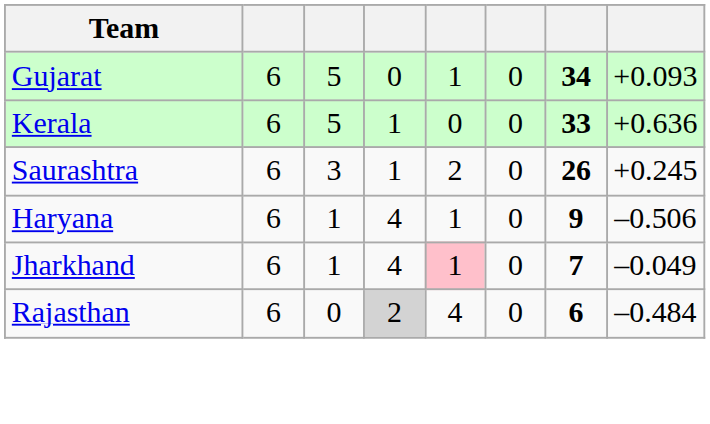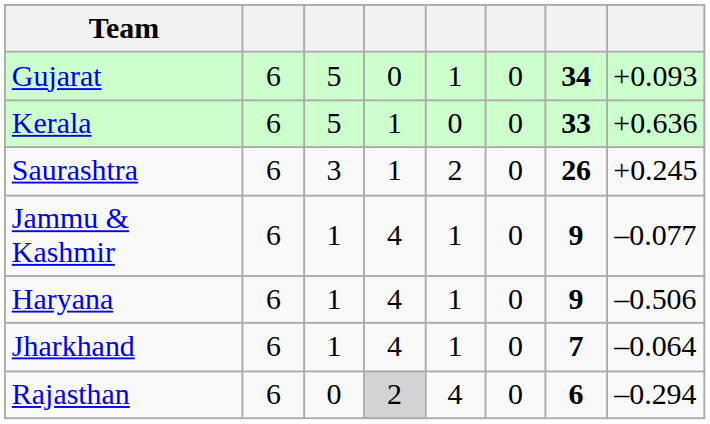+ row: Jammu & Kashmir | 6 | 1 | 4 | 1 | 0 | 9 | –0.077
Jharkhand | column 5: pink background -> no background
Jharkhand | column 8: –0.049 -> –0.064
Rajasthan | column 8: –0.484 -> –0.294
